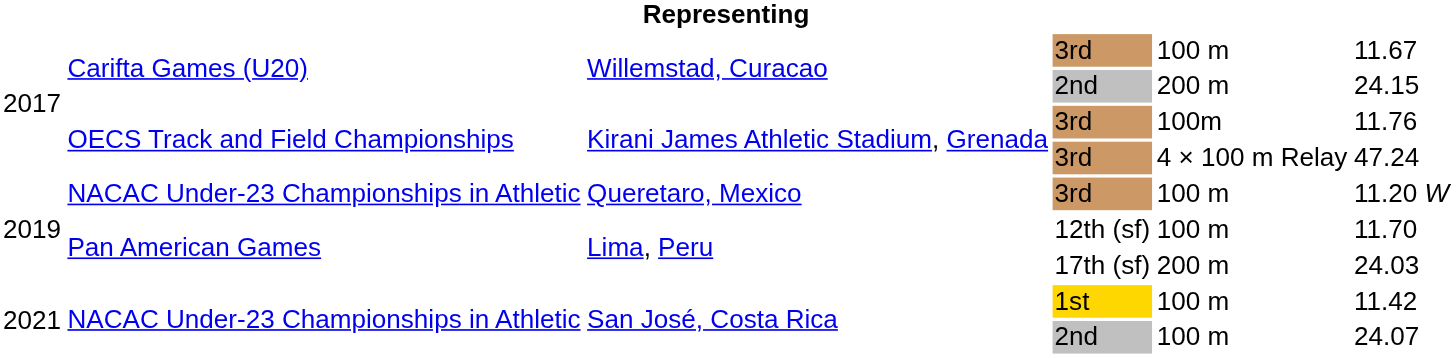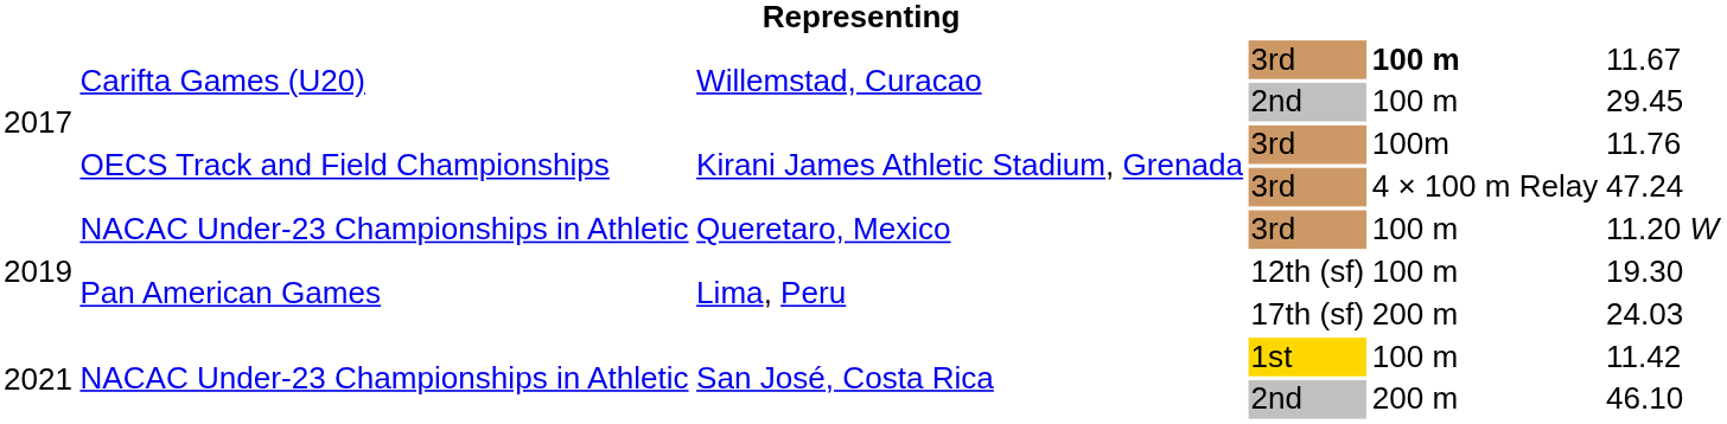Willemstad, Curacao / 3rd | column 5: normal -> bold
Willemstad, Curacao / 2nd | column 5: 200 m -> 100 m
Willemstad, Curacao / 2nd | column 6: 24.15 -> 29.45
Lima, Peru / 12th (sf) | column 6: 11.70 -> 19.30
San José, Costa Rica / 2nd | column 5: 100 m -> 200 m
San José, Costa Rica / 2nd | column 6: 24.07 -> 46.10
